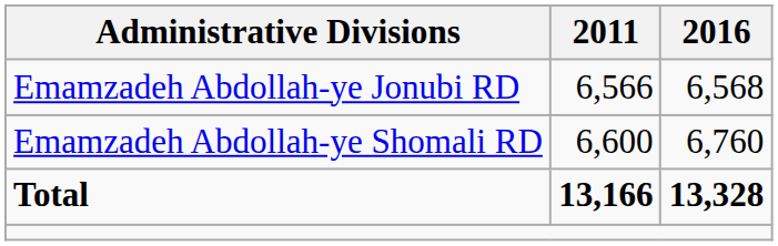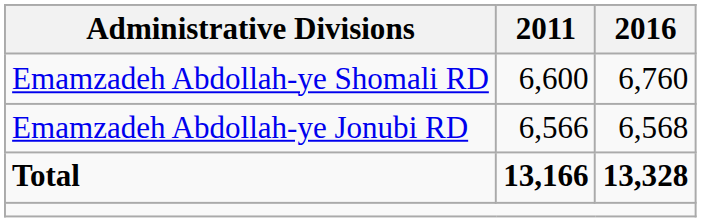rows swapped: Emamzadeh Abdollah-ye Jonubi RD <-> Emamzadeh Abdollah-ye Shomali RD
